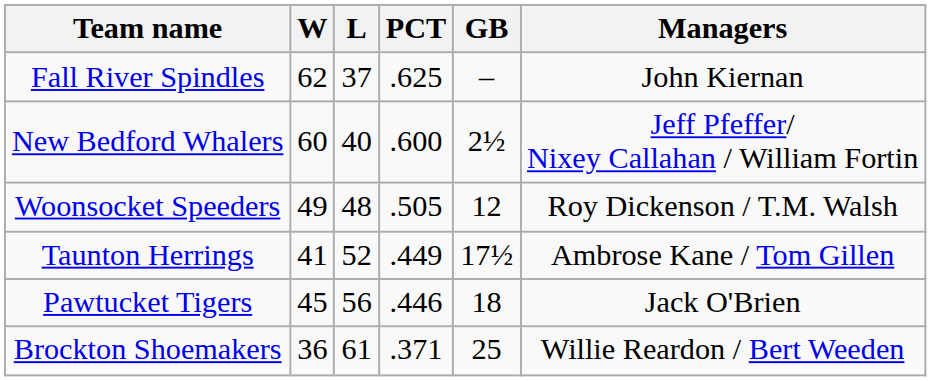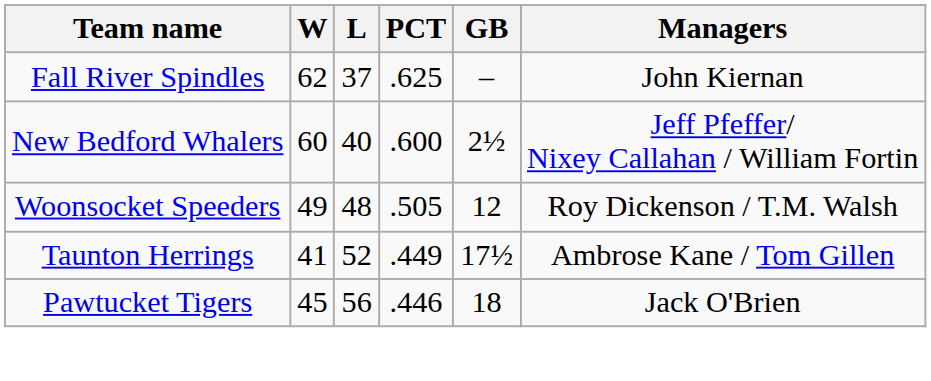- row: Brockton Shoemakers | 36 | 61 | .371 | 25 | Willie Reardon / Bert Weeden
